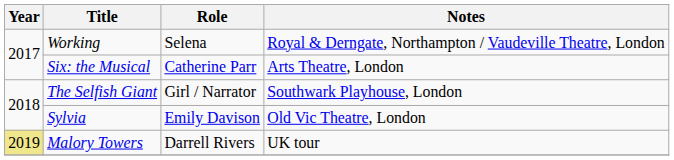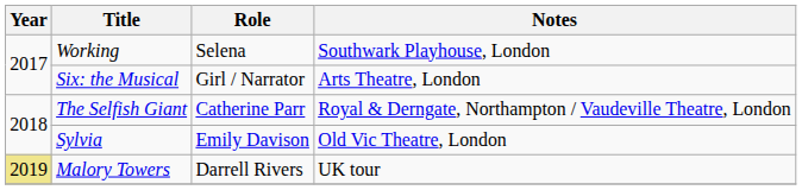Working | Notes: Royal & Derngate, Northampton / Vaudeville Theatre, London -> Southwark Playhouse, London
Six: the Musical | Role: Catherine Parr -> Girl / Narrator
The Selfish Giant | Role: Girl / Narrator -> Catherine Parr
The Selfish Giant | Notes: Southwark Playhouse, London -> Royal & Derngate, Northampton / Vaudeville Theatre, London
